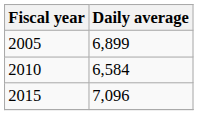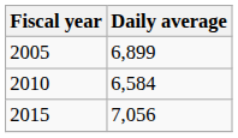2015 | Daily average: 7,096 -> 7,056
